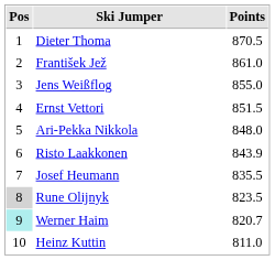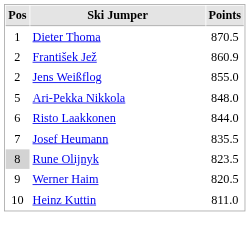František Jež | Points: 861.0 -> 860.9
Jens Weißflog | Pos: 3 -> 2
- row: 4 | Ernst Vettori | 851.5
Risto Laakkonen | Points: 843.9 -> 844.0
Werner Haim | Pos: paleturquoise background -> no background
Werner Haim | Points: 820.7 -> 820.5
